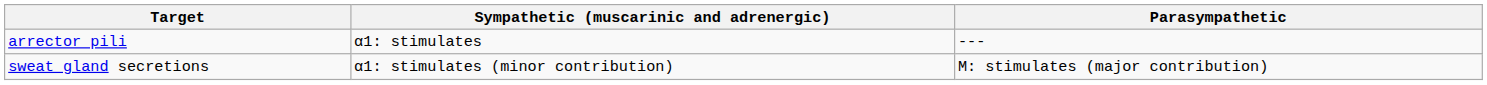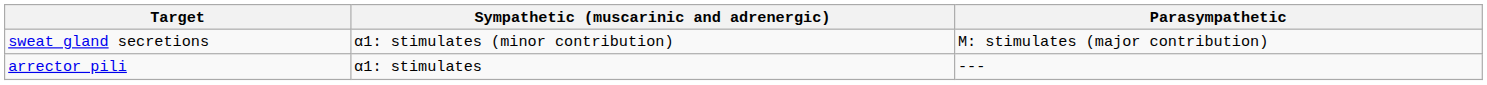rows swapped: sweat gland secretions <-> arrector pili
